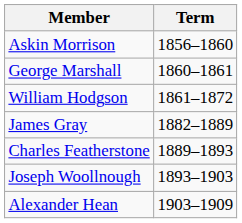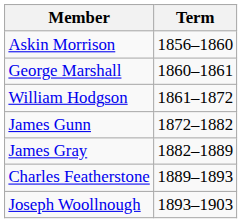+ row: James Gunn | 1872–1882
- row: Alexander Hean | 1903–1909
